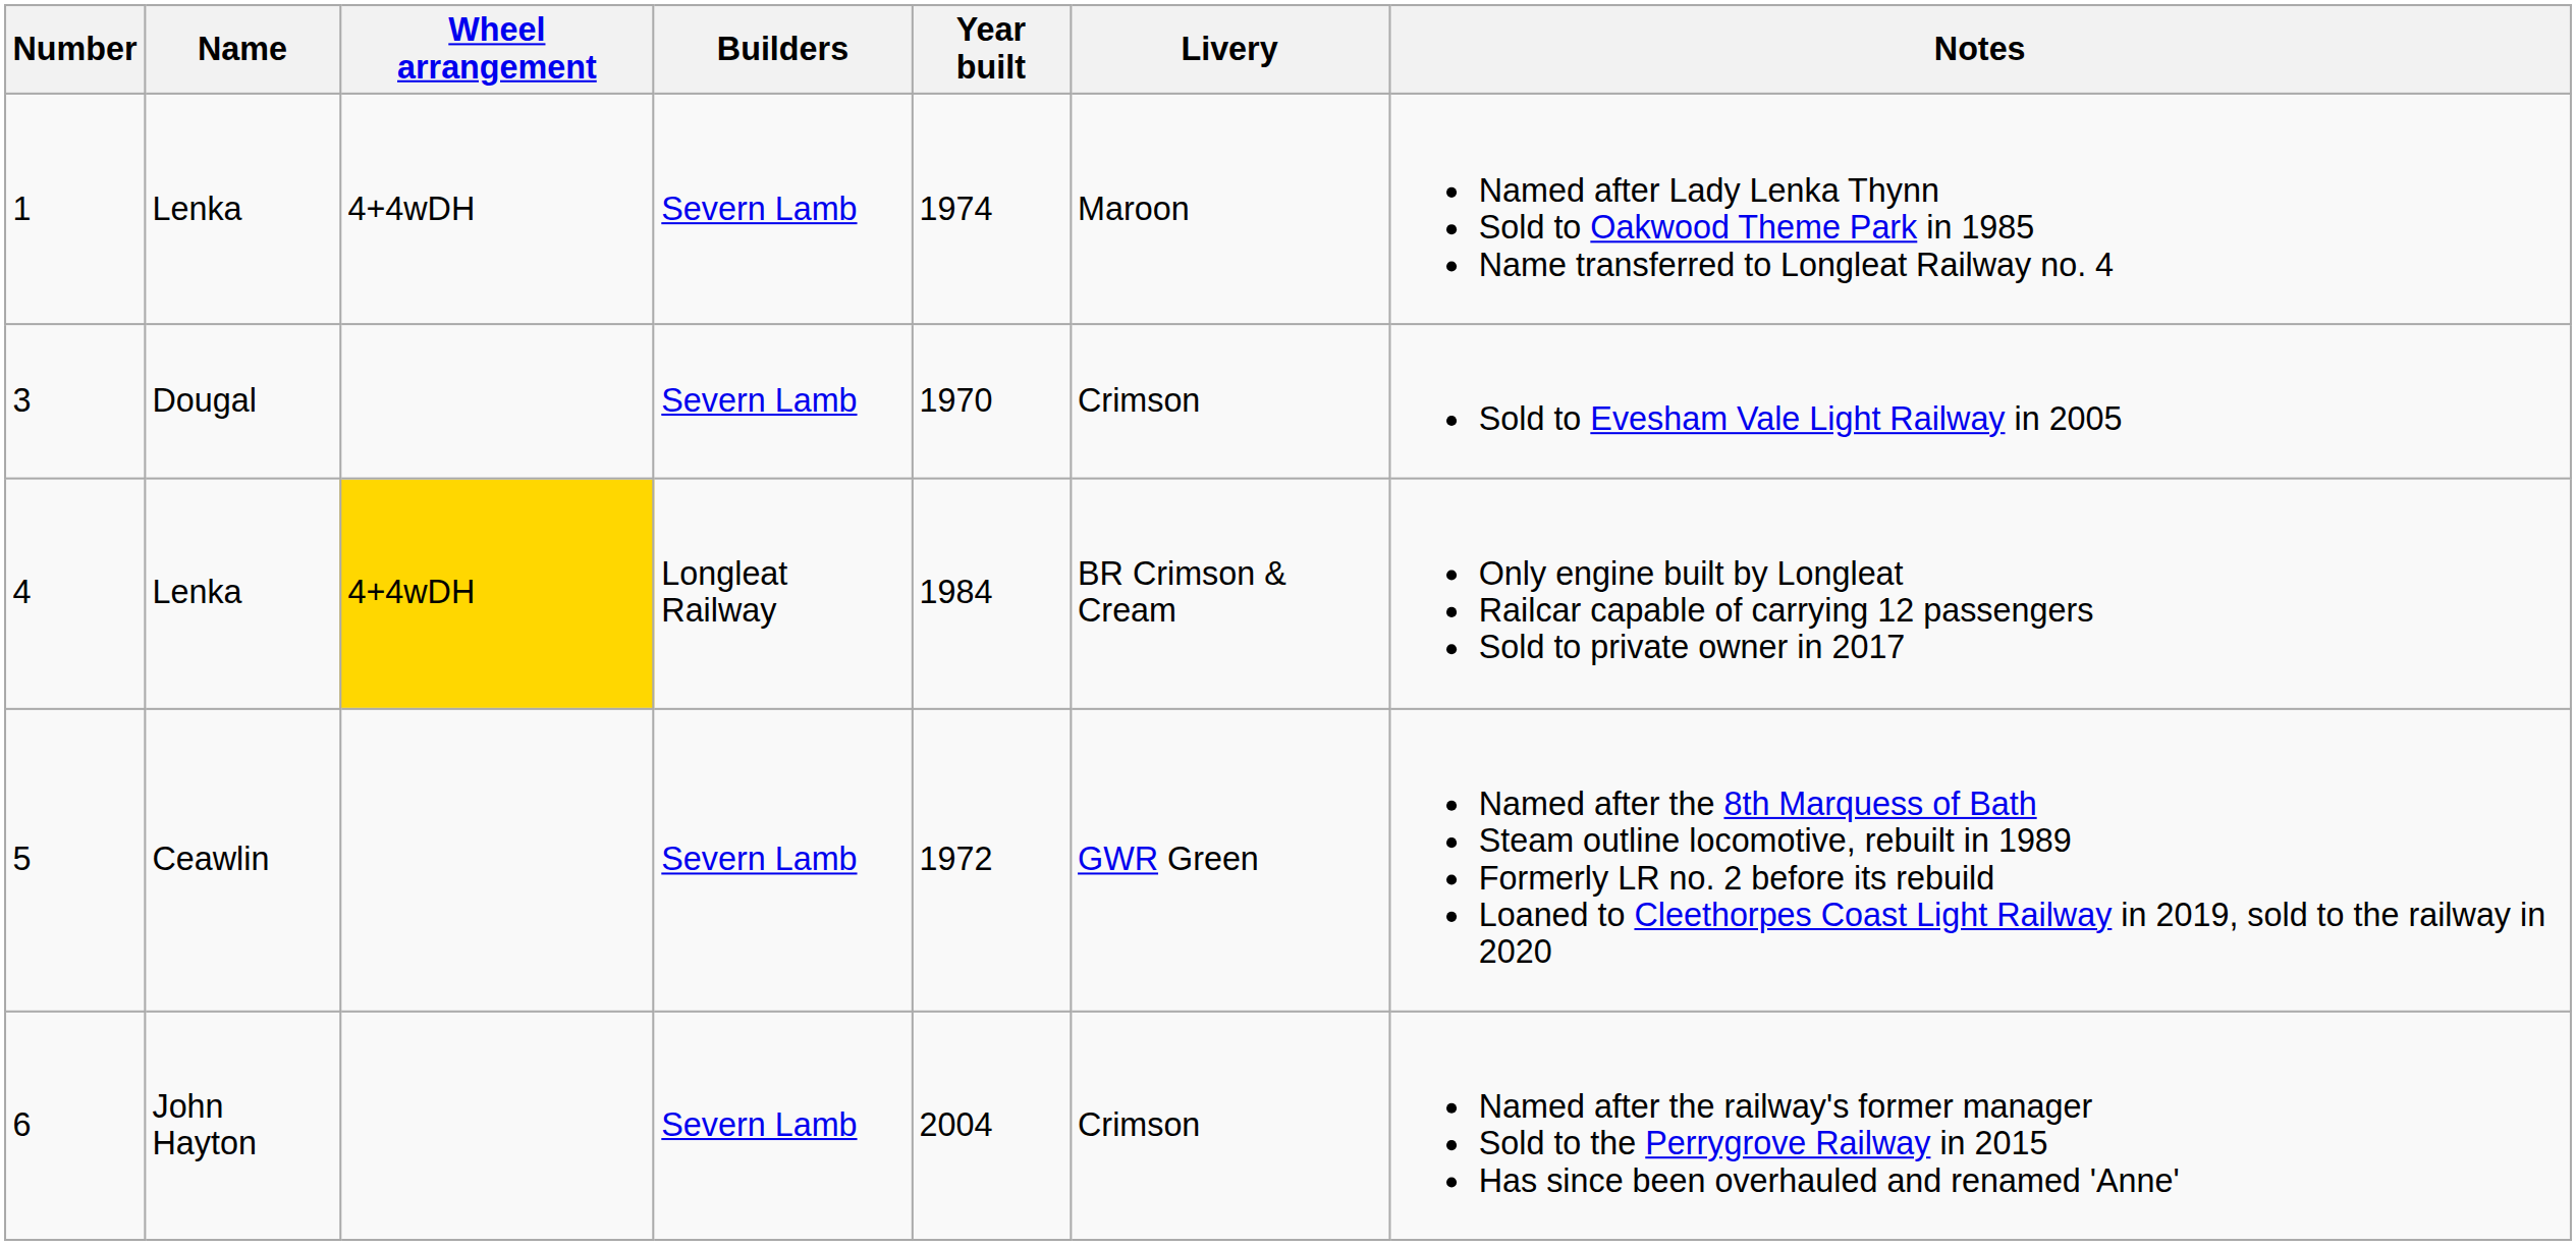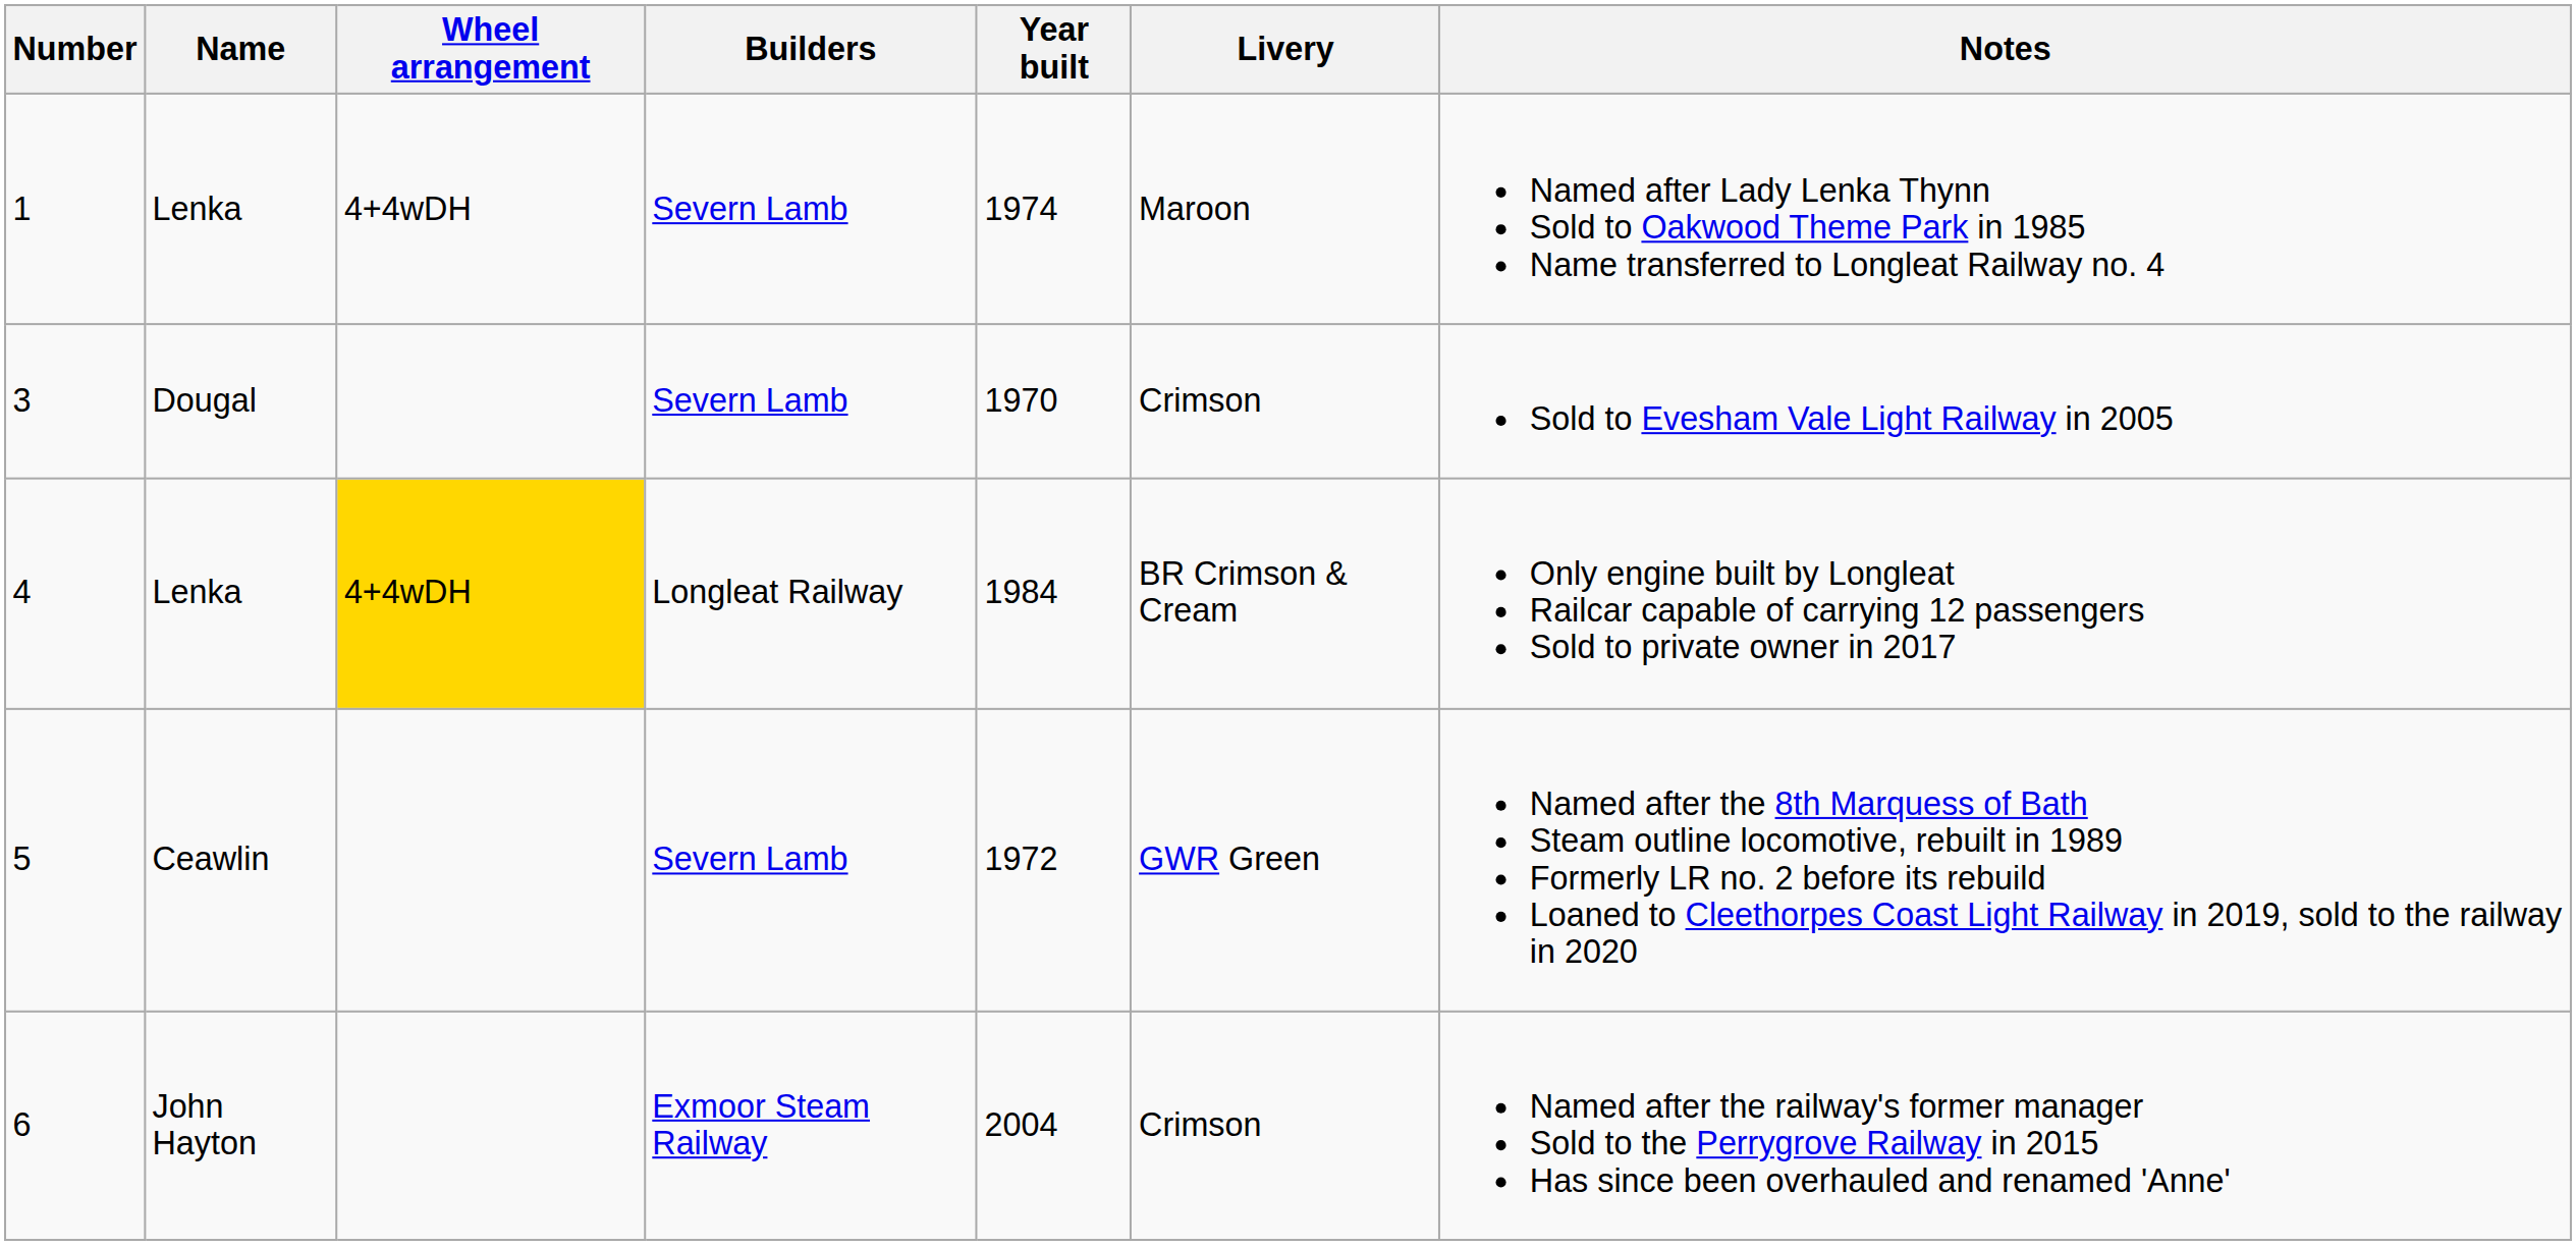6 | Builders: Severn Lamb -> Exmoor Steam Railway
